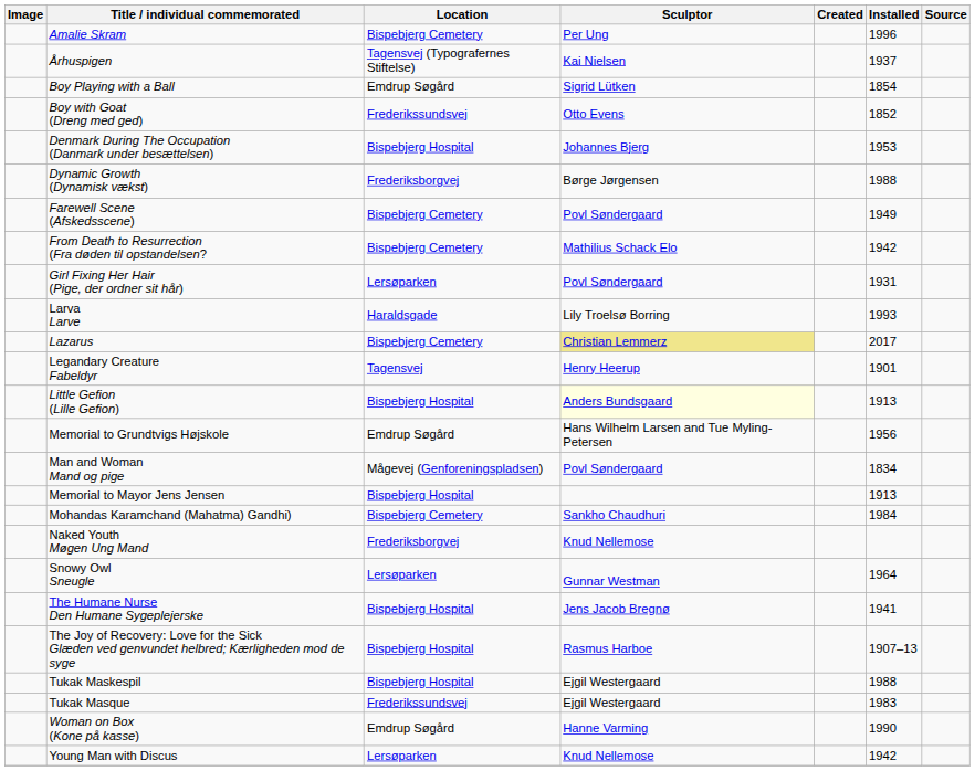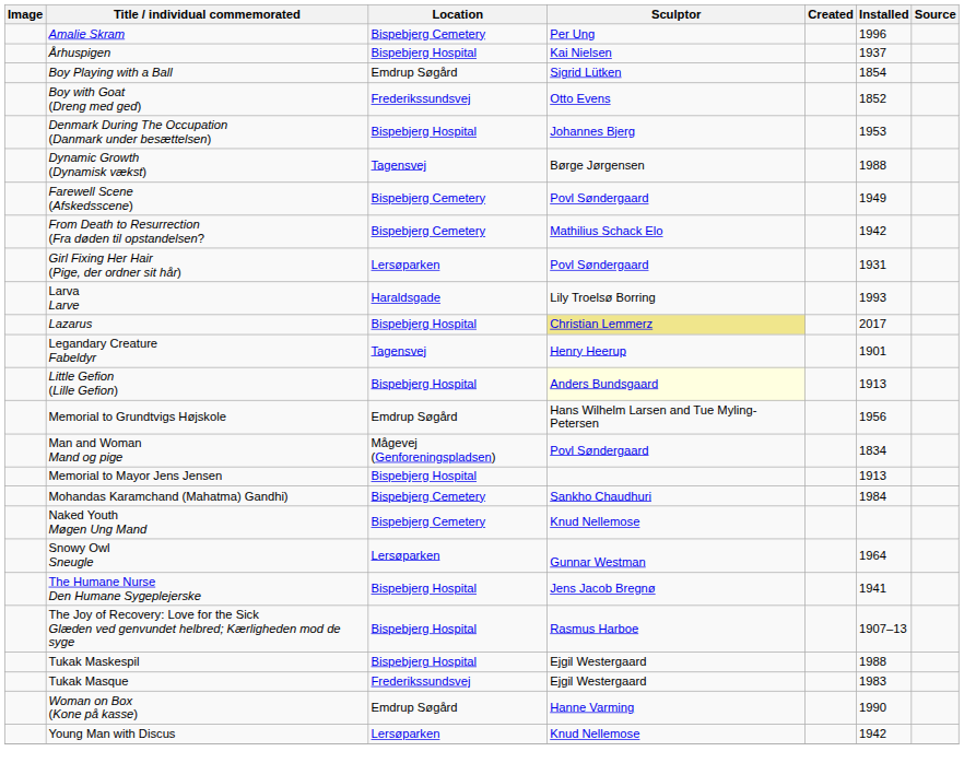Århuspigen | Location: Tagensvej (Typografernes Stiftelse) -> Bispebjerg Hospital
Dynamic Growth (Dynamisk vækst) | Location: Frederiksborgvej -> Tagensvej
Lazarus | Location: Bispebjerg Cemetery -> Bispebjerg Hospital
Naked Youth Møgen Ung Mand | Location: Frederiksborgvej -> Bispebjerg Cemetery
